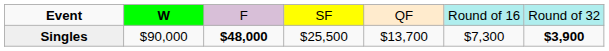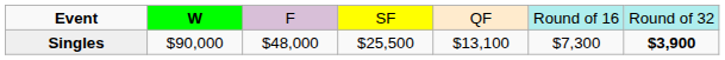Singles | column 3: bold -> normal
Singles | column 5: $13,700 -> $13,100
